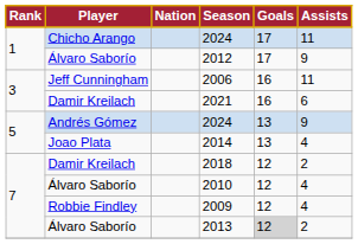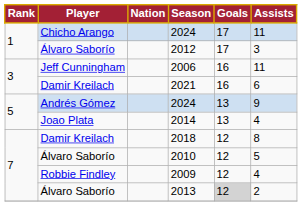2012 | Assists: 9 -> 3
2018 | Assists: 2 -> 8
2010 | Assists: 4 -> 5
